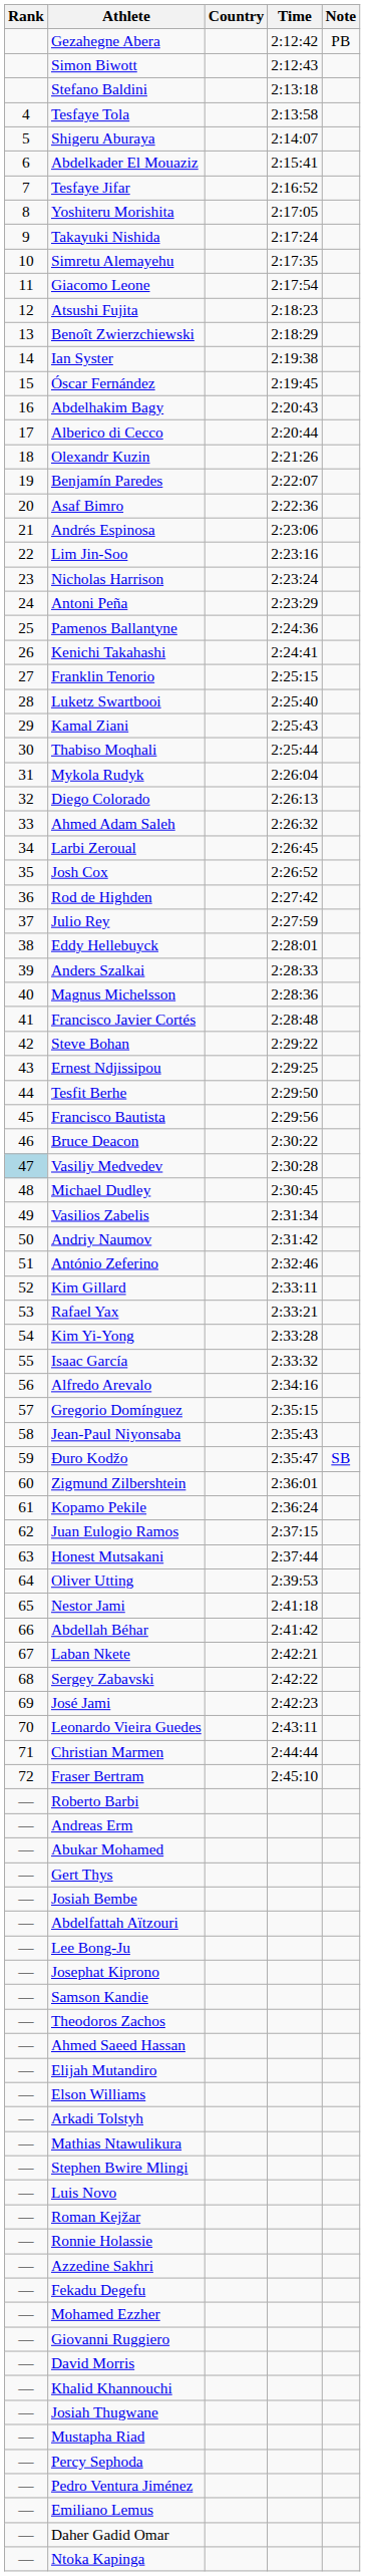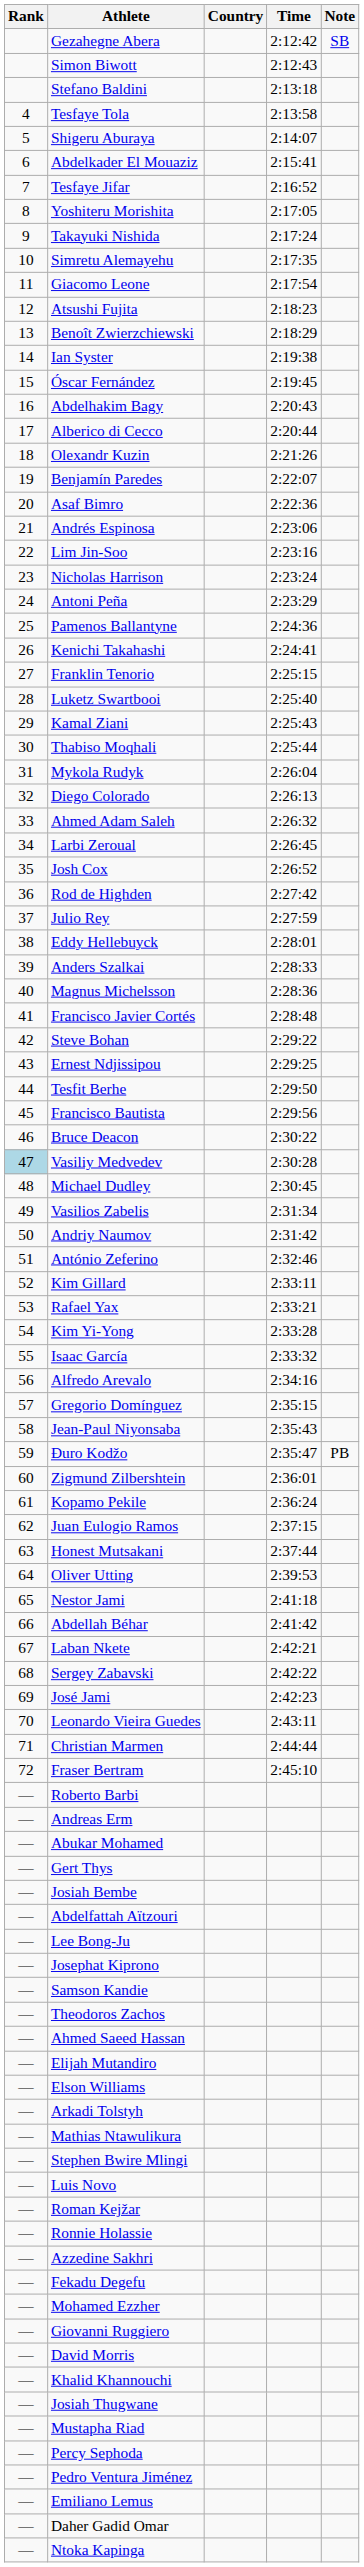Gezahegne Abera | Note: PB -> SB
Ðuro Kodžo | Note: SB -> PB
